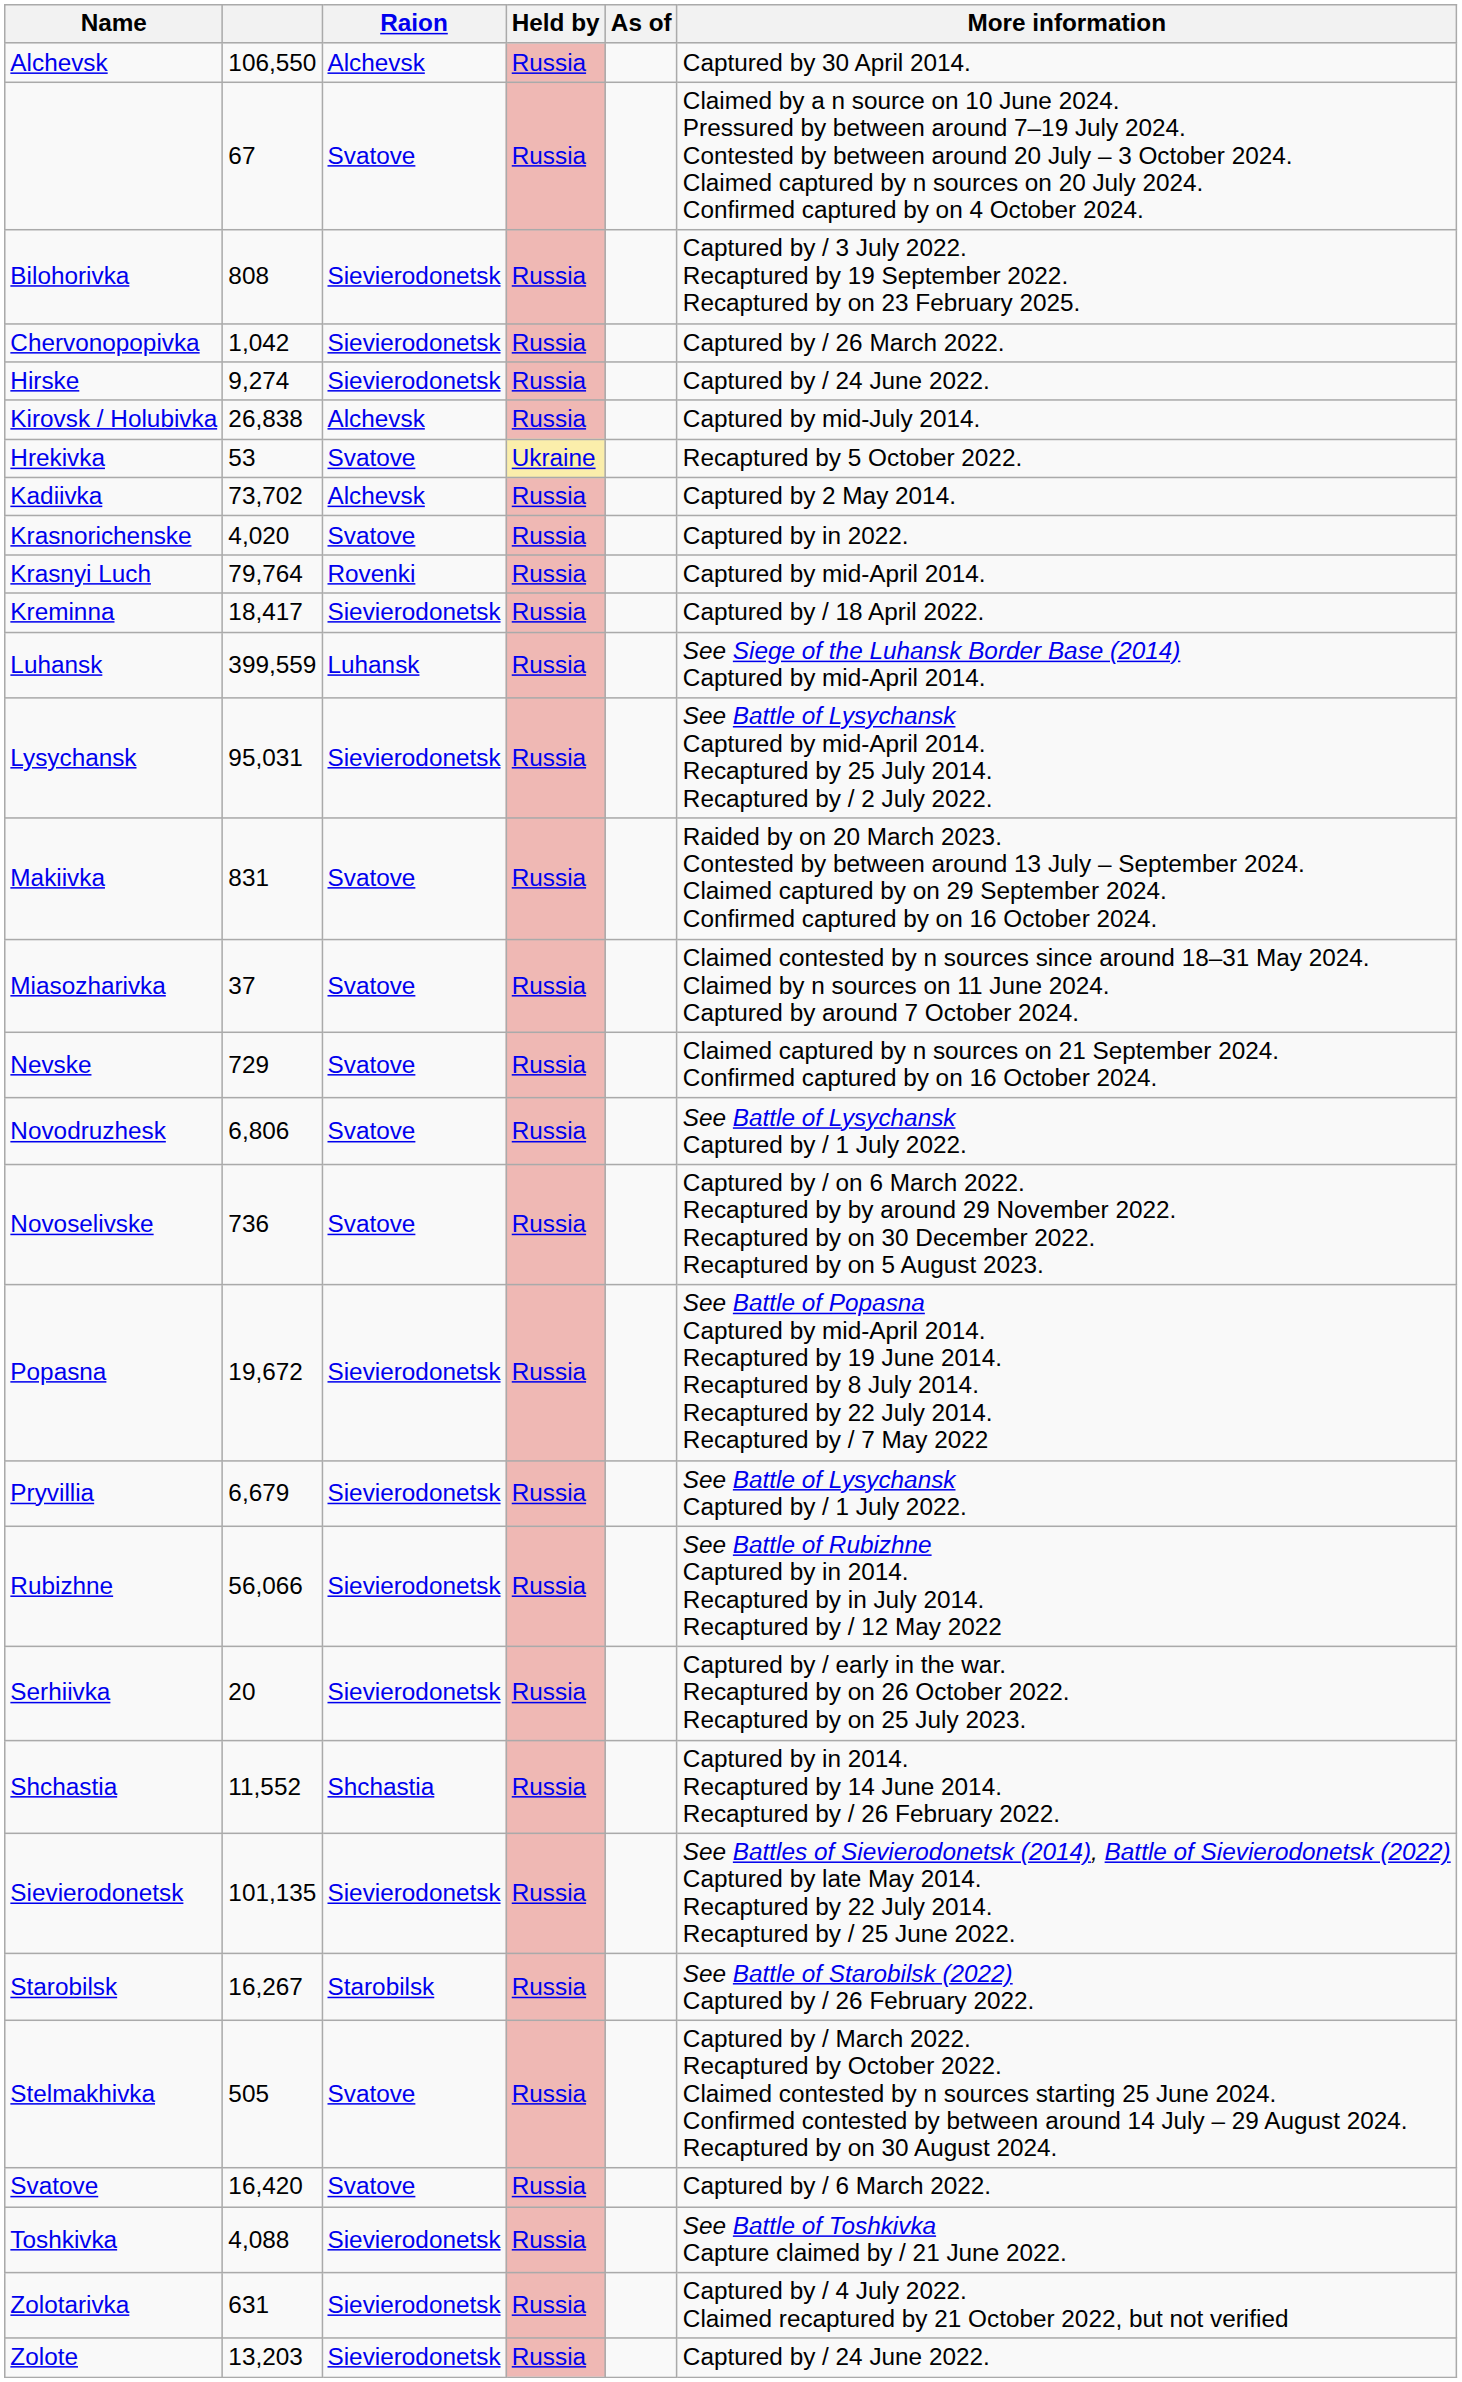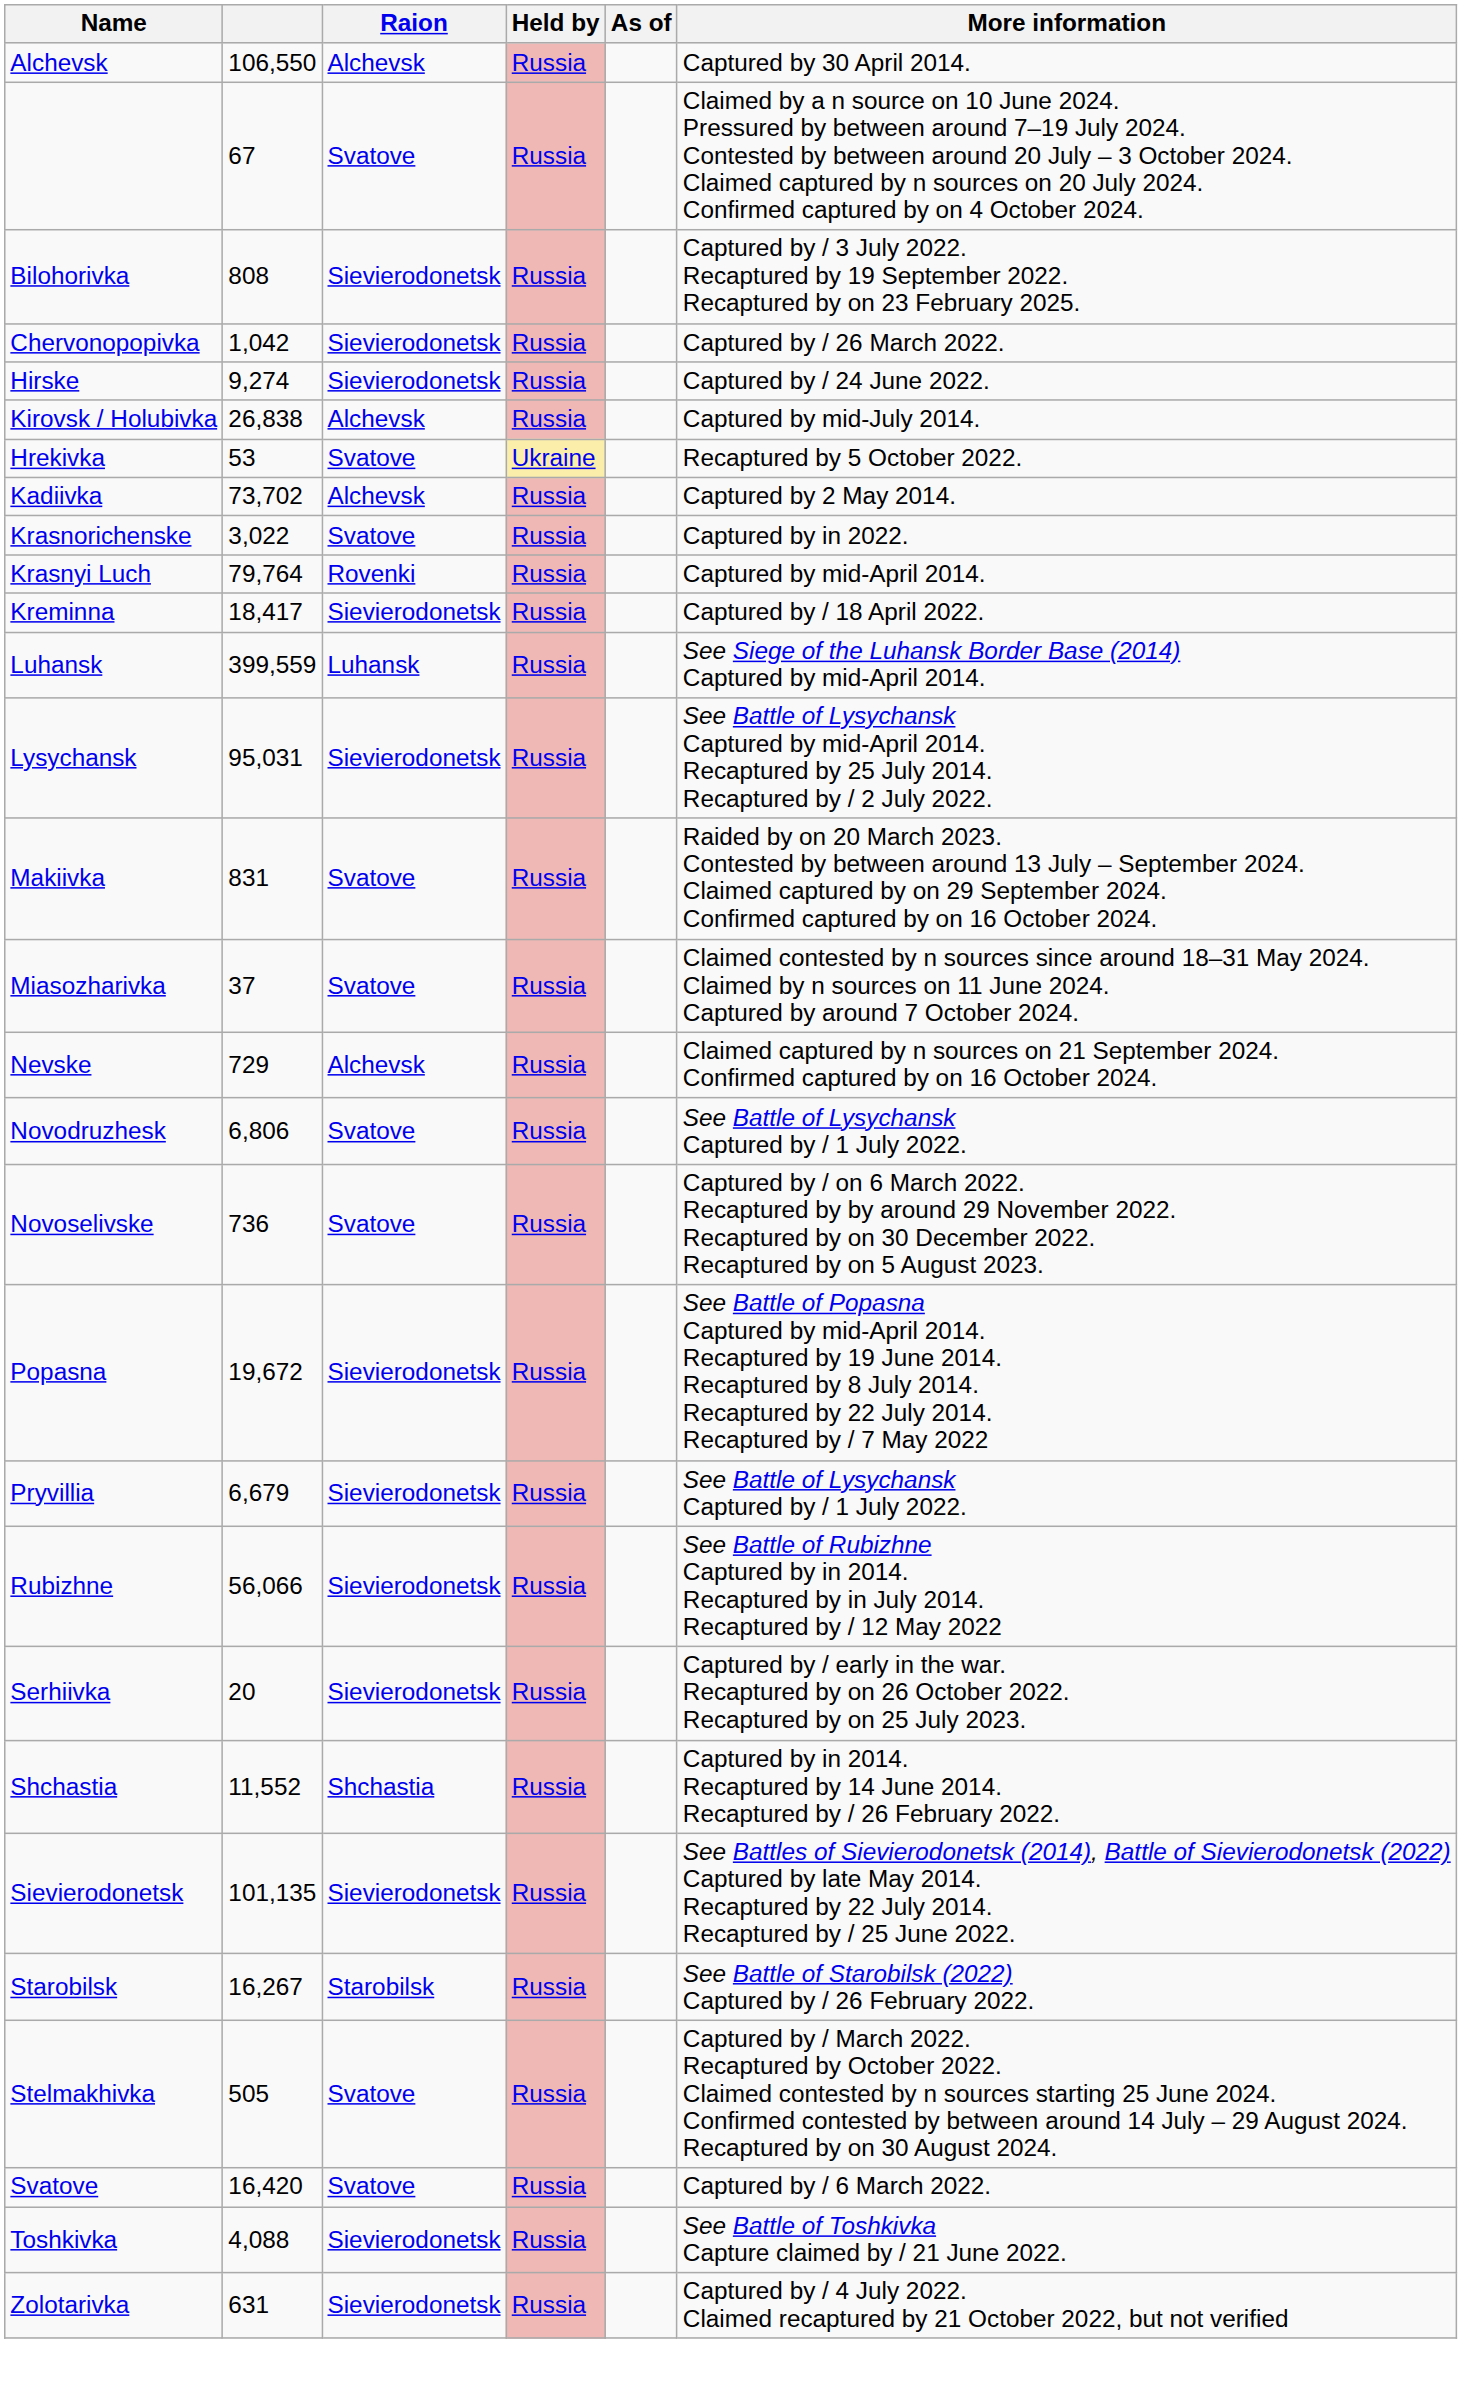Krasnorichenske | column 2: 4,020 -> 3,022
Nevske | Raion: Svatove -> Alchevsk
- row: Zolote | 13,203 | Sievierodonetsk | Russia | Captured by / 24 June 2022.
